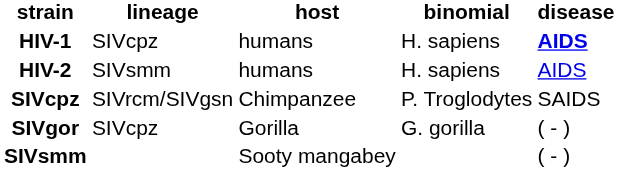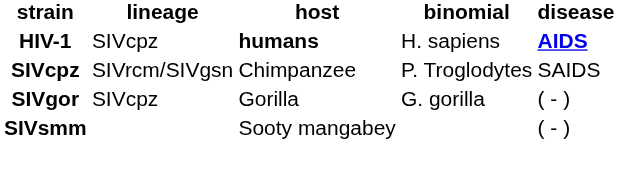HIV-1 | host: normal -> bold
- row: HIV-2 | SIVsmm | humans | H. sapiens | AIDS
